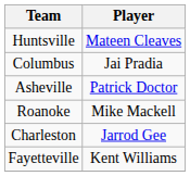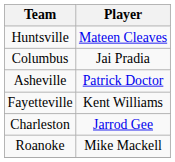rows swapped: Roanoke <-> Fayetteville
